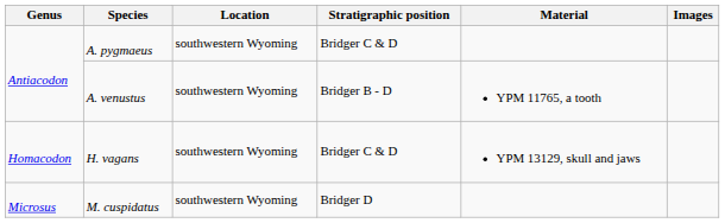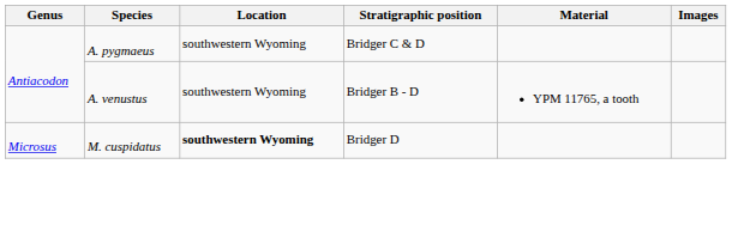- row: Homacodon | H. vagans | southwestern Wyoming | Bridger C & D | YPM 13129, skull and jaws
M. cuspidatus | Location: normal -> bold
